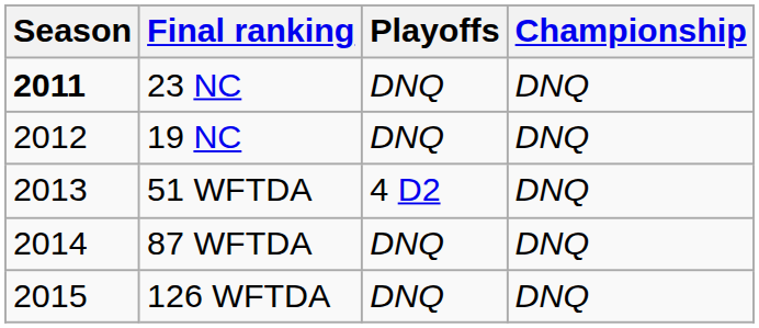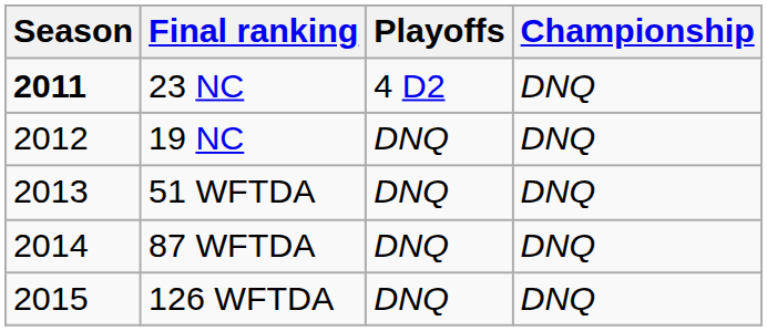23 NC | Playoffs: DNQ -> 4 D2
51 WFTDA | Playoffs: 4 D2 -> DNQ
